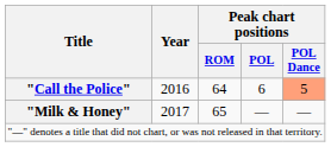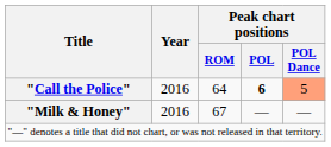"Call the Police" | Peak chart positions / POL: normal -> bold
"Milk & Honey" | Year: 2017 -> 2016
"Milk & Honey" | Peak chart positions / ROM: 65 -> 67
